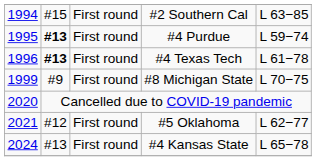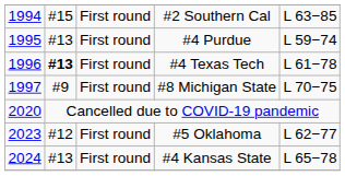#4 Purdue | column 2: bold -> normal
#8 Michigan State | column 1: 1999 -> 1997
#5 Oklahoma | column 1: 2021 -> 2023
